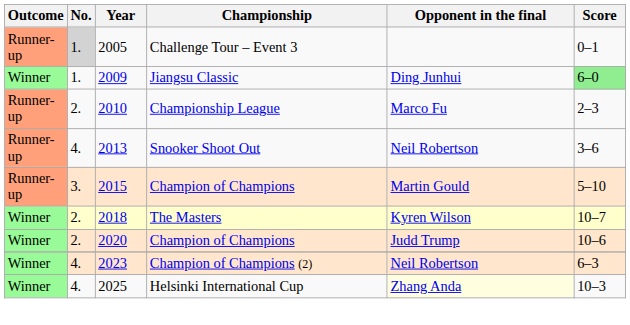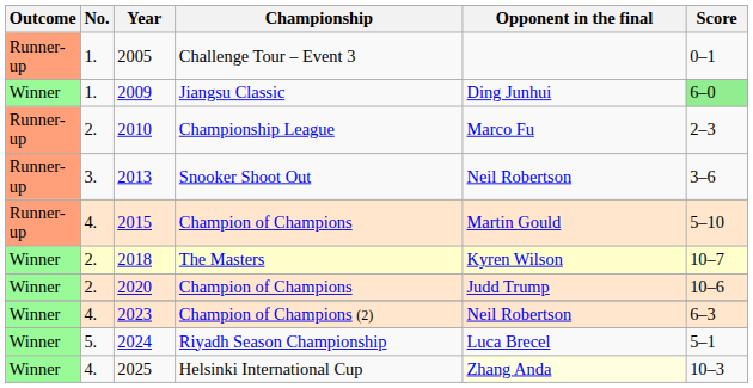Challenge Tour – Event 3 | No.: lightgrey background -> no background
Snooker Shoot Out | No.: 4. -> 3.
2015 / Champion of Champions | No.: 3. -> 4.
+ row: Winner | 5. | 2024 | Riyadh Season Championship | Luca Brecel | 5–1
